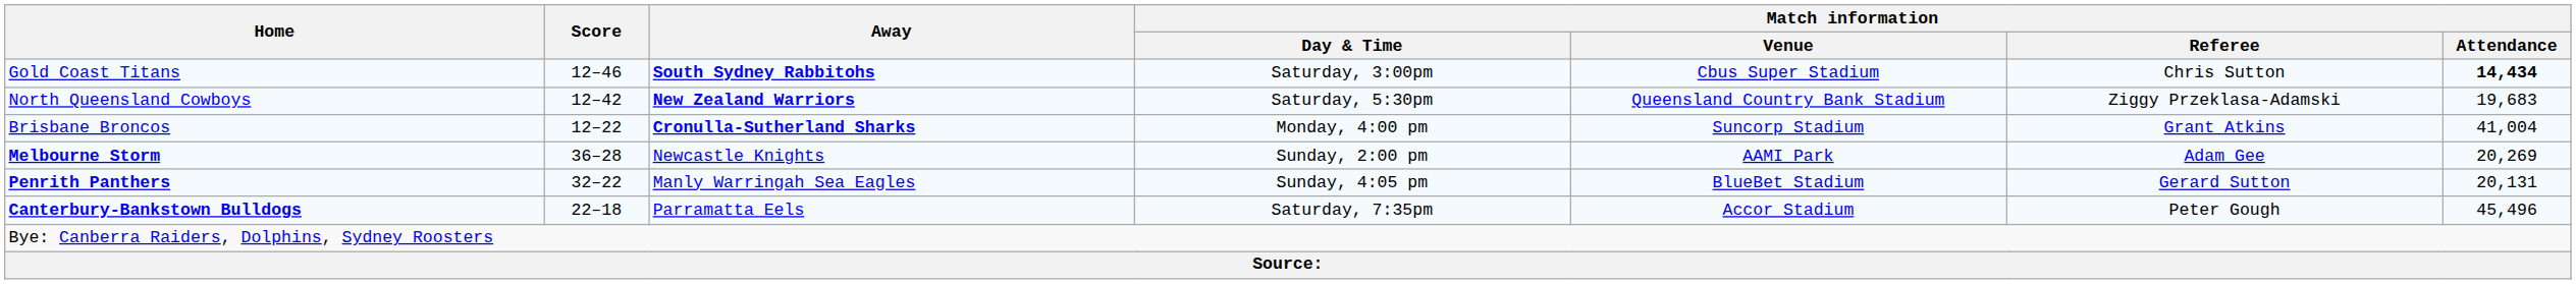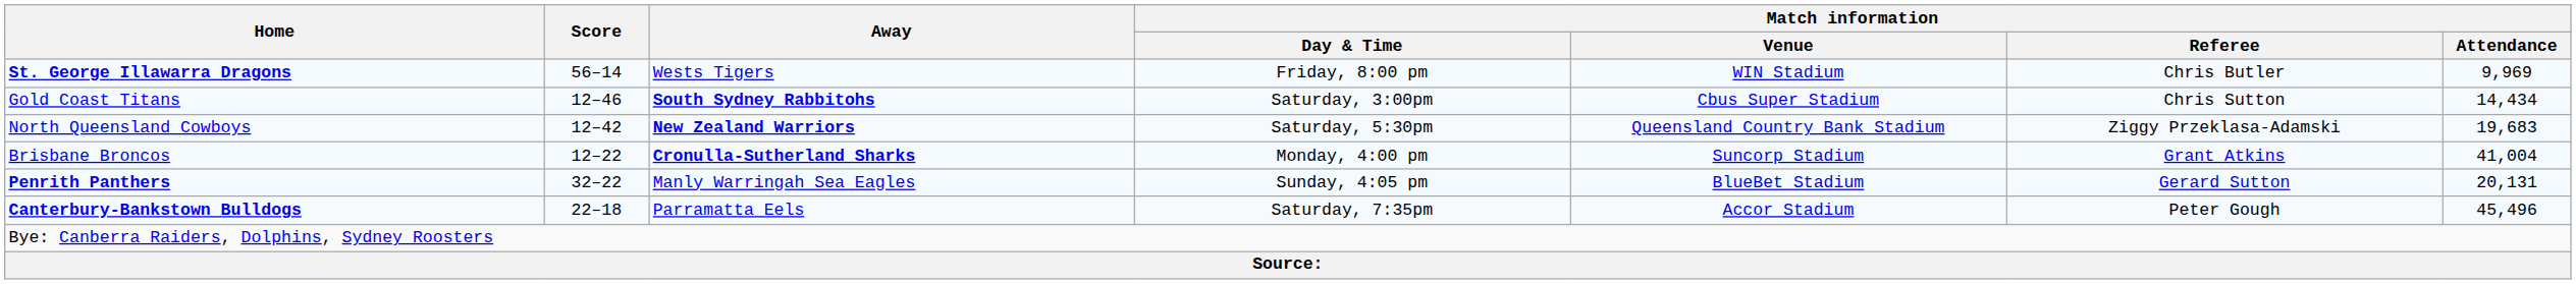+ row: St. George Illawarra Dragons | 56–14 | Wests Tigers | Friday, 8:00 pm | WIN Stadium | Chris Butler | 9,969
Gold Coast Titans | Match information / Attendance: bold -> normal
- row: Melbourne Storm | 36–28 | Newcastle Knights | Sunday, 2:00 pm | AAMI Park | Adam Gee | 20,269
